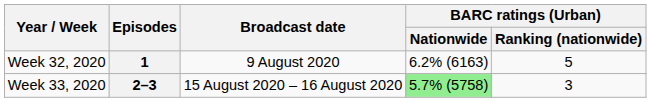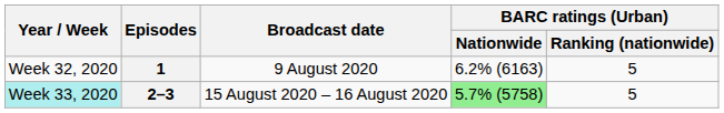2–3 | Year / Week: no background -> paleturquoise background
2–3 | BARC ratings (Urban) / Ranking (nationwide): 3 -> 5
